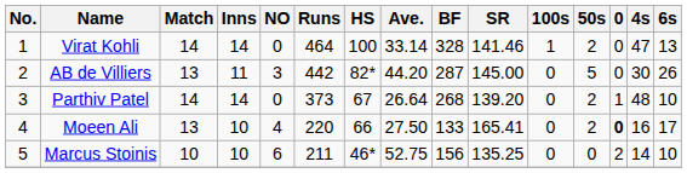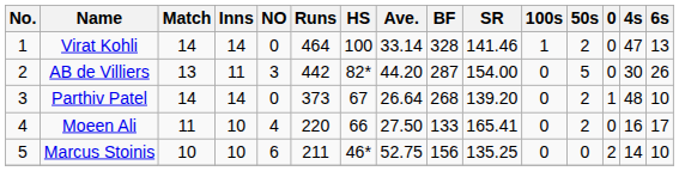AB de Villiers | SR: 145.00 -> 154.00
Moeen Ali | Match: 13 -> 11
Moeen Ali | 0: bold -> normal
